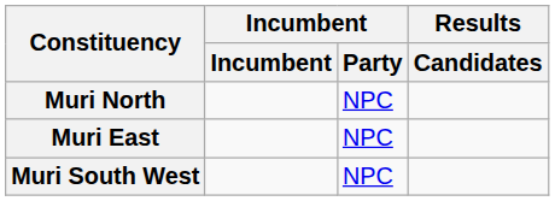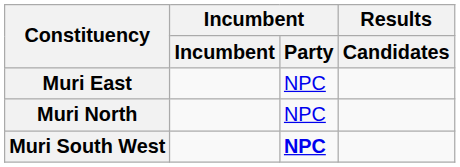rows swapped: Muri North <-> Muri East
Muri South West | Incumbent / Party: normal -> bold
